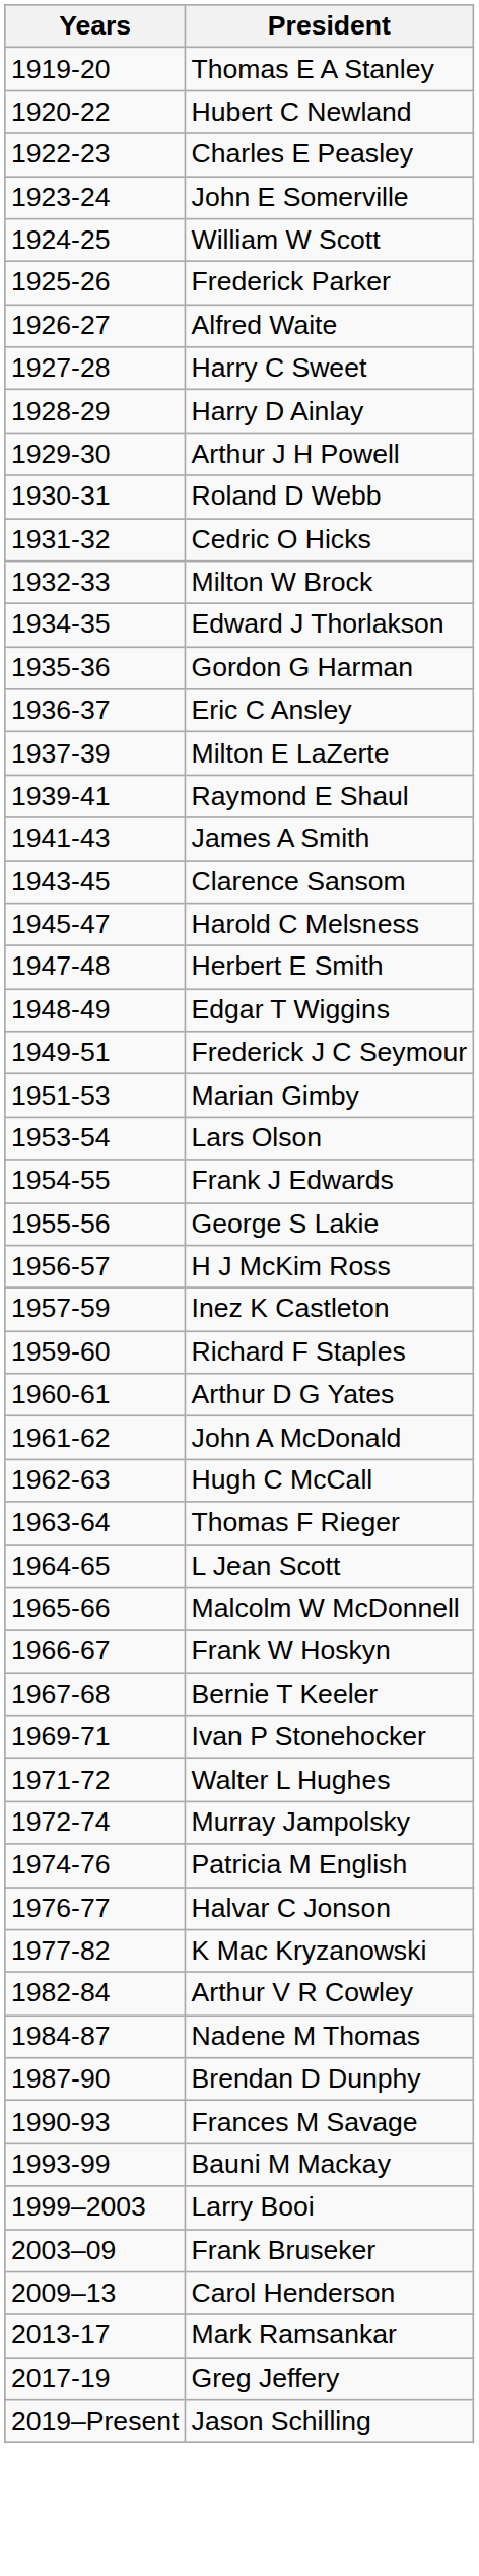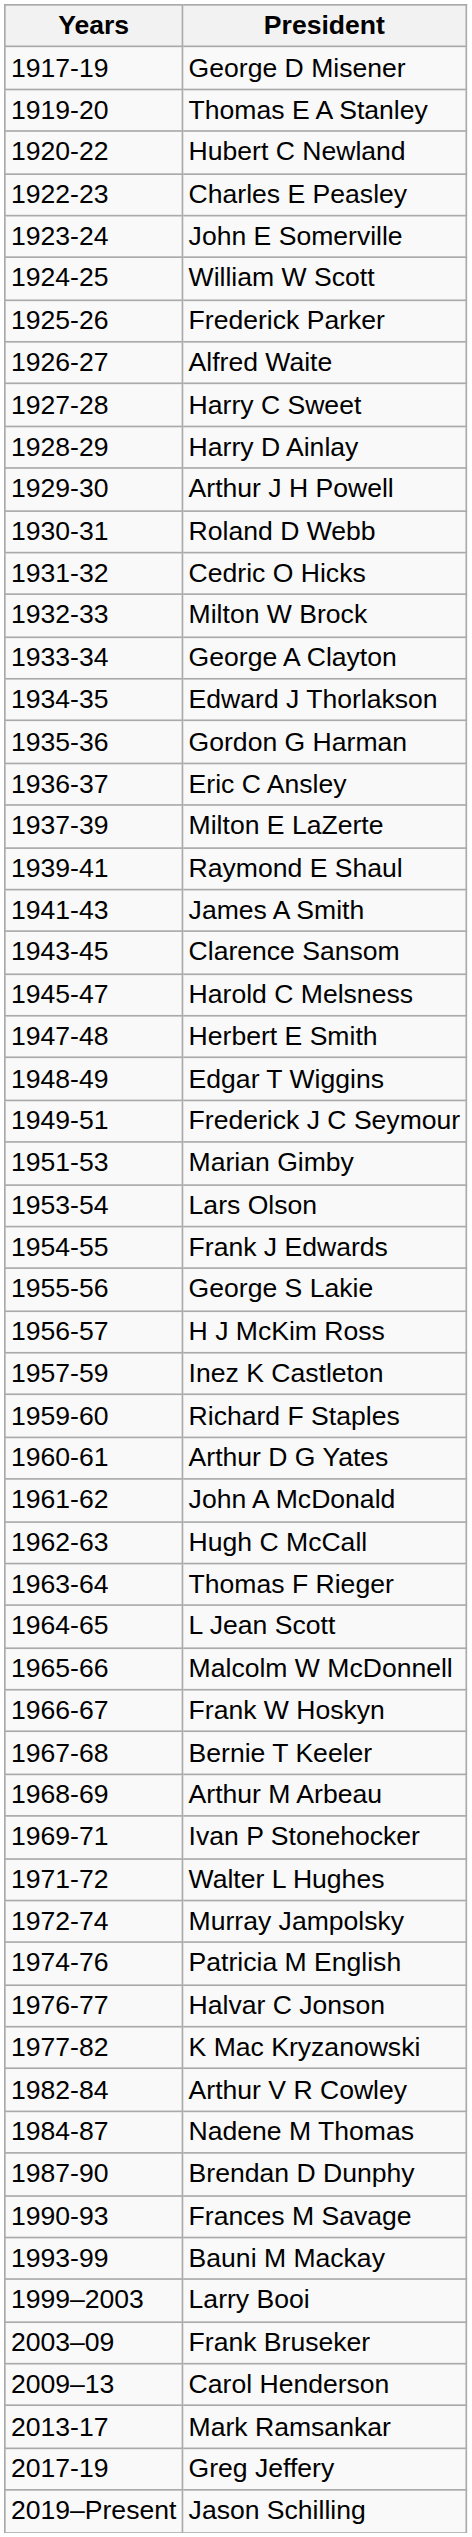+ row: 1917-19 | George D Misener
+ row: 1933-34 | George A Clayton
+ row: 1968-69 | Arthur M Arbeau
